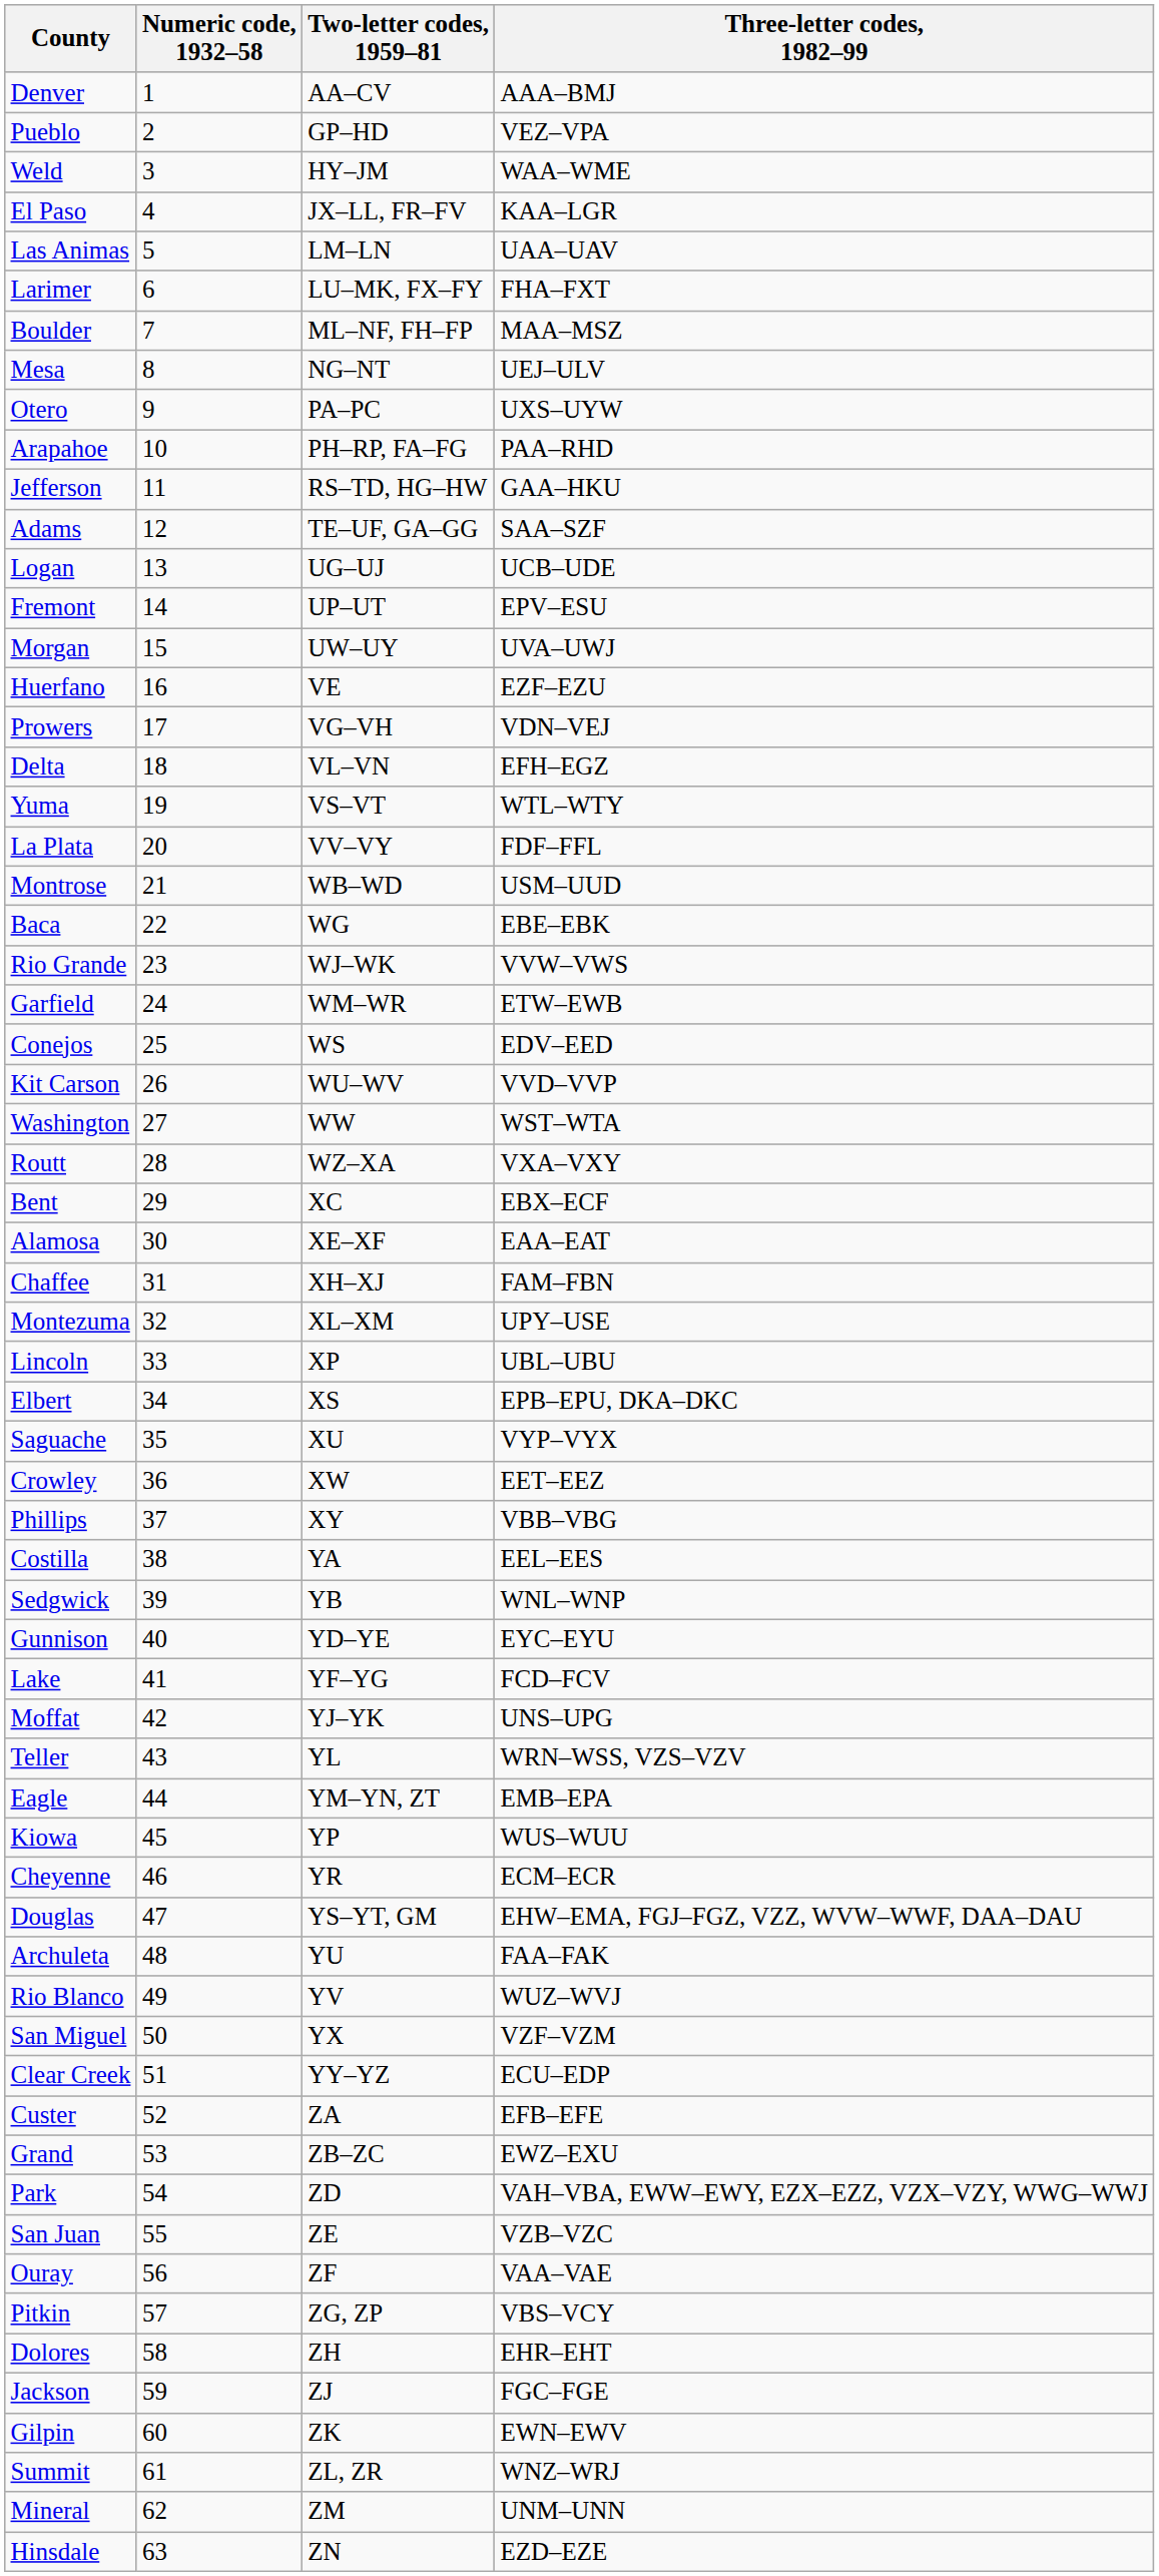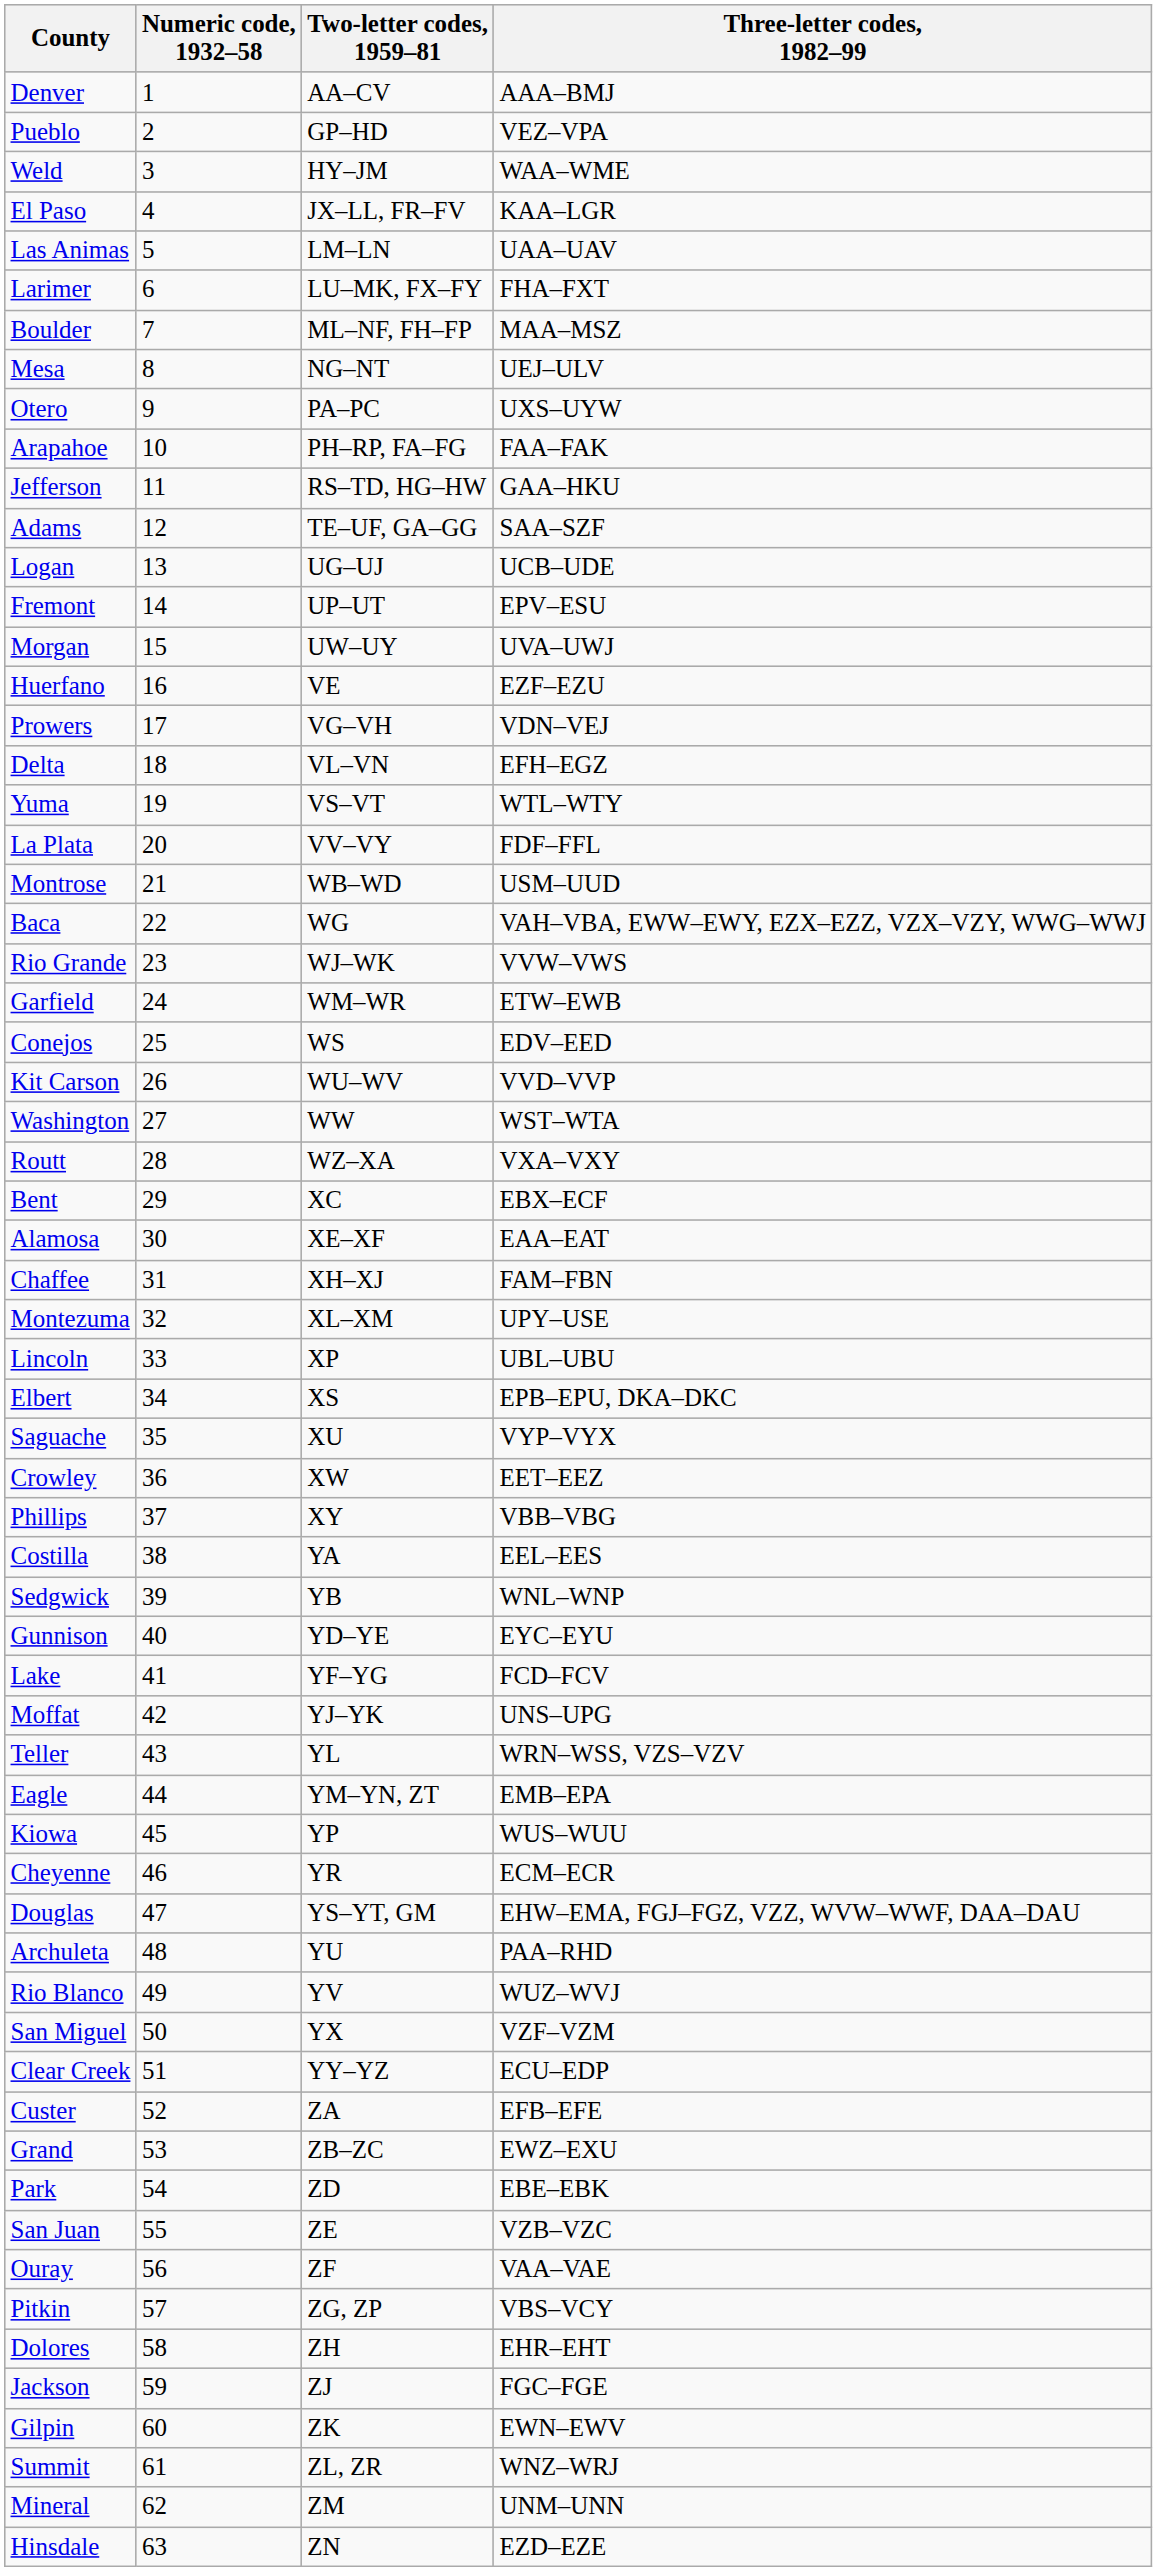Arapahoe | Three-letter codes, 1982–99: PAA–RHD -> FAA–FAK
Baca | Three-letter codes, 1982–99: EBE–EBK -> VAH–VBA, EWW–EWY, EZX–EZZ, VZX–VZY, WWG–WWJ
Archuleta | Three-letter codes, 1982–99: FAA–FAK -> PAA–RHD
Park | Three-letter codes, 1982–99: VAH–VBA, EWW–EWY, EZX–EZZ, VZX–VZY, WWG–WWJ -> EBE–EBK
